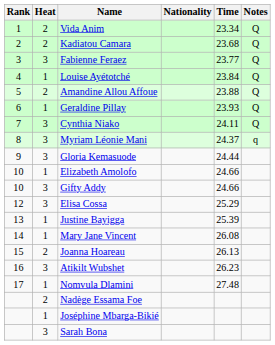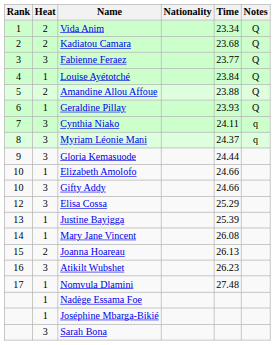Cynthia Niako | Notes: Q -> q
Nadège Essama Foe | Heat: 2 -> 1
